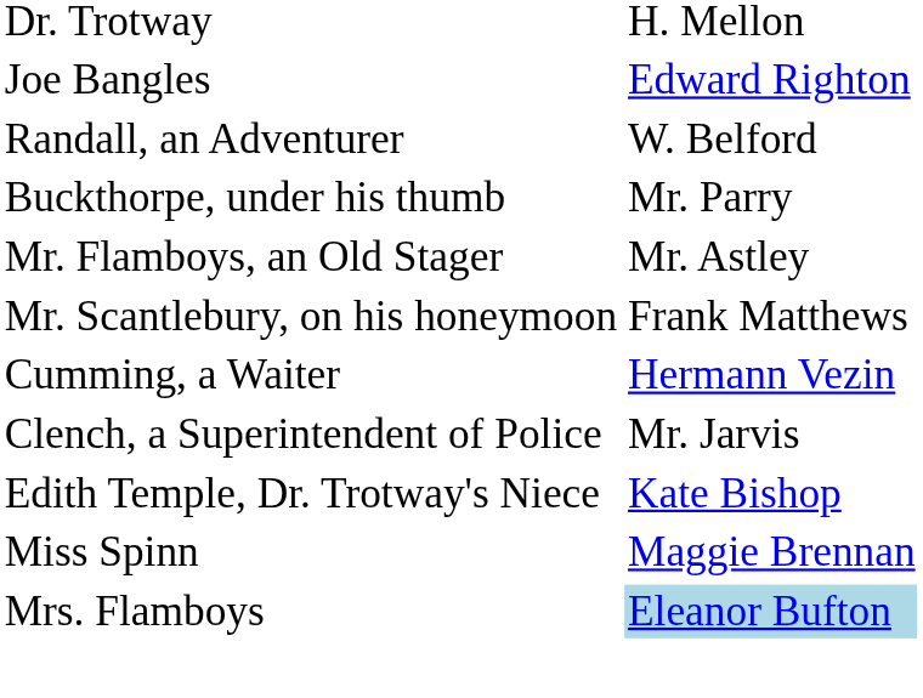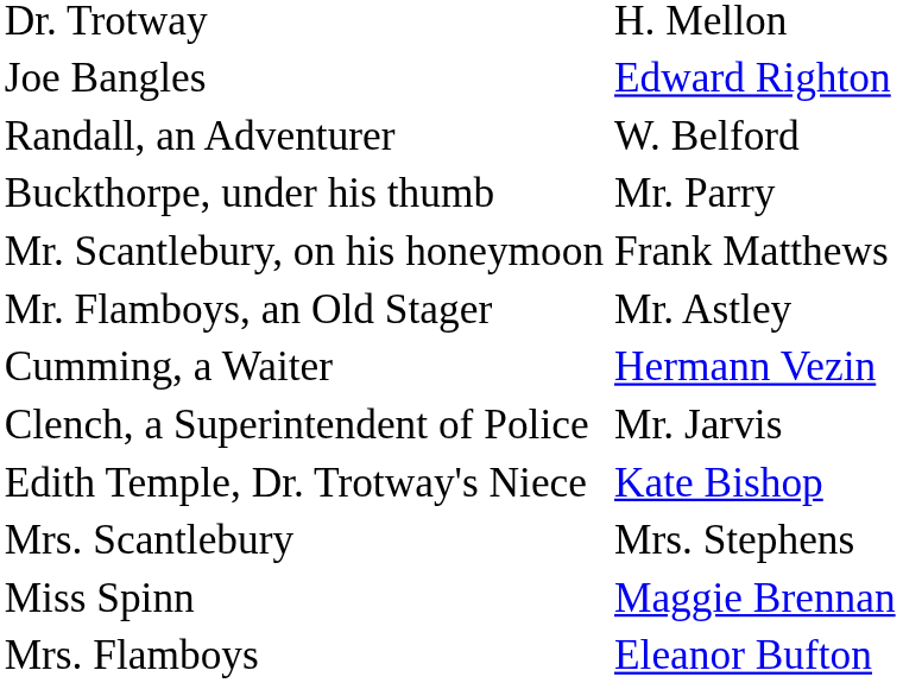rows swapped: Mr. Scantlebury, on his honeymoon <-> Mr. Flamboys, an Old Stager
+ row: Mrs. Scantlebury | Mrs. Stephens
Mrs. Flamboys | column 2: lightblue background -> no background
